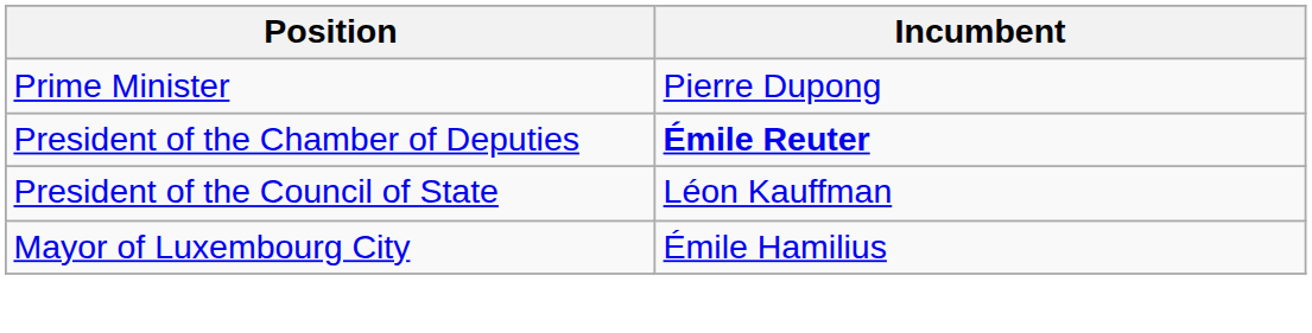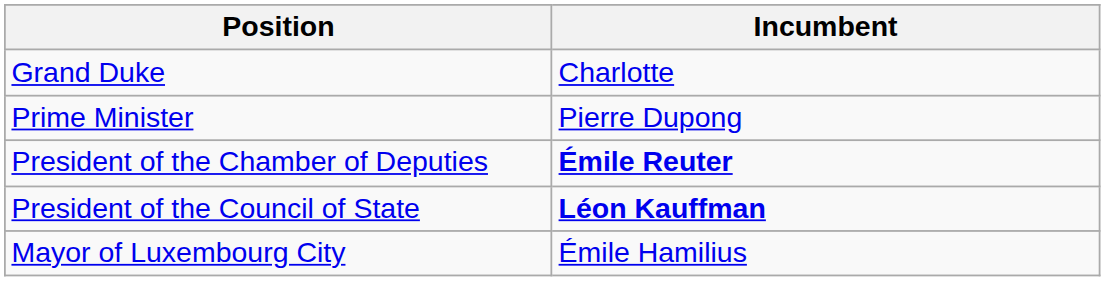+ row: Grand Duke | Charlotte
President of the Council of State | Incumbent: normal -> bold
